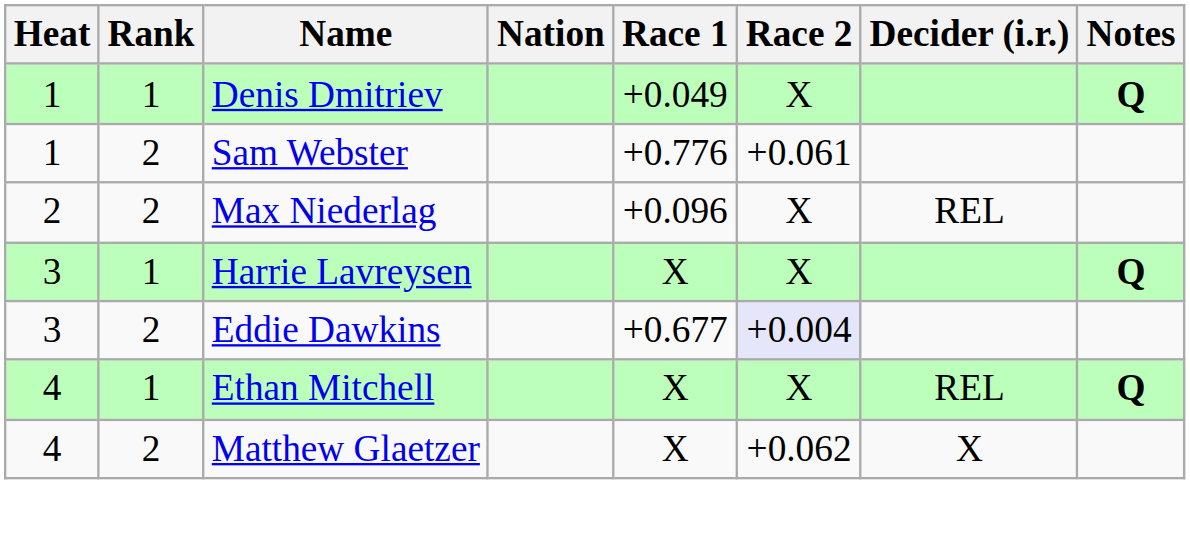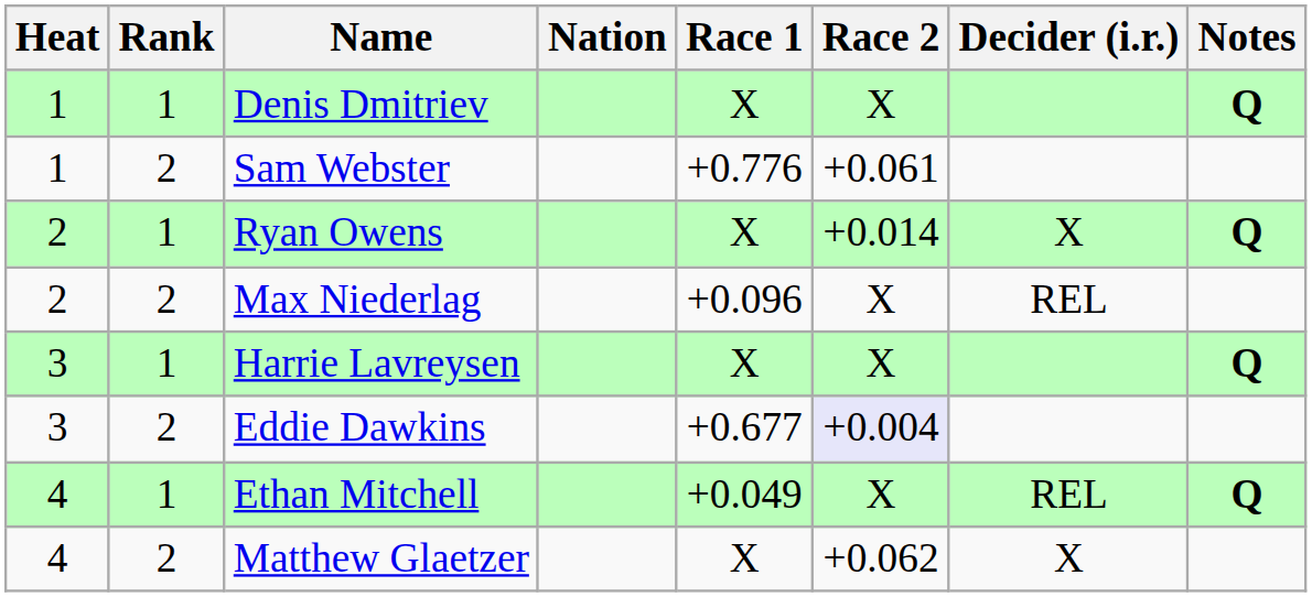Denis Dmitriev | Race 1: +0.049 -> X
+ row: 2 | 1 | Ryan Owens | X | +0.014 | X | Q
Ethan Mitchell | Race 1: X -> +0.049
